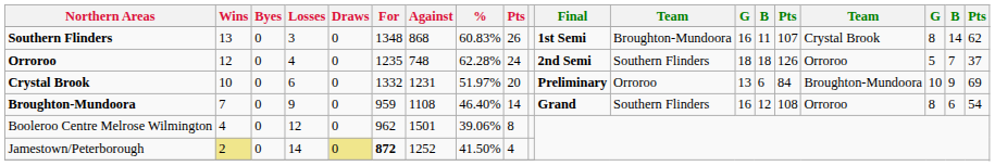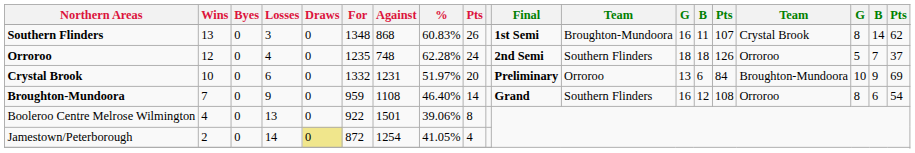Booleroo Centre Melrose Wilmington | Losses: 12 -> 13
Booleroo Centre Melrose Wilmington | For: 962 -> 922
Jamestown/Peterborough | Wins: khaki background -> no background
Jamestown/Peterborough | For: bold -> normal
Jamestown/Peterborough | Against: 1252 -> 1254
Jamestown/Peterborough | %: 41.50% -> 41.05%
